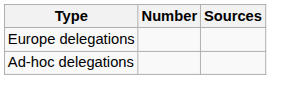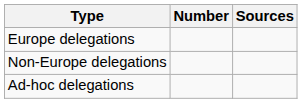+ row: Non-Europe delegations
